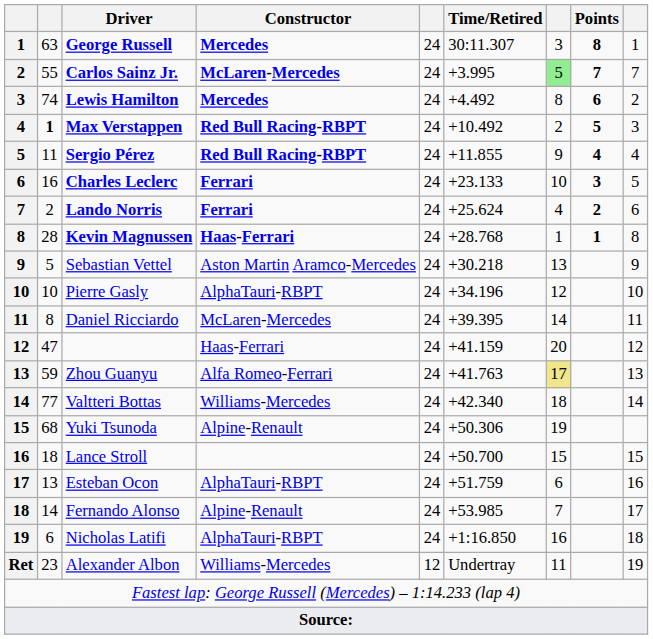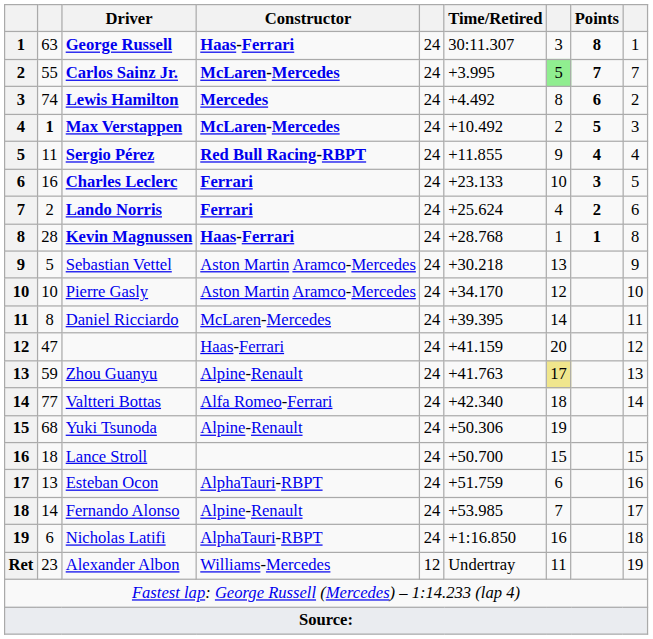George Russell | Constructor: Mercedes -> Haas-Ferrari
Max Verstappen | Constructor: Red Bull Racing-RBPT -> McLaren-Mercedes
Pierre Gasly | Constructor: AlphaTauri-RBPT -> Aston Martin Aramco-Mercedes
Pierre Gasly | Time/Retired: +34.196 -> +34.170
Zhou Guanyu | Constructor: Alfa Romeo-Ferrari -> Alpine-Renault
Valtteri Bottas | Constructor: Williams-Mercedes -> Alfa Romeo-Ferrari
